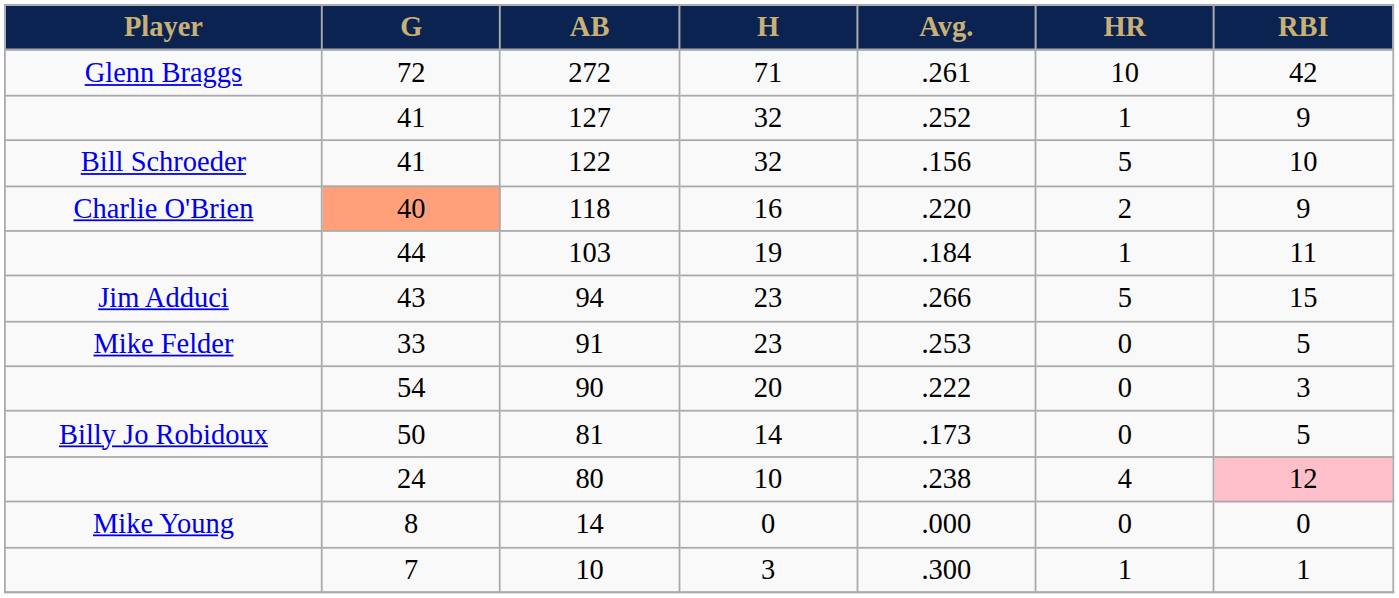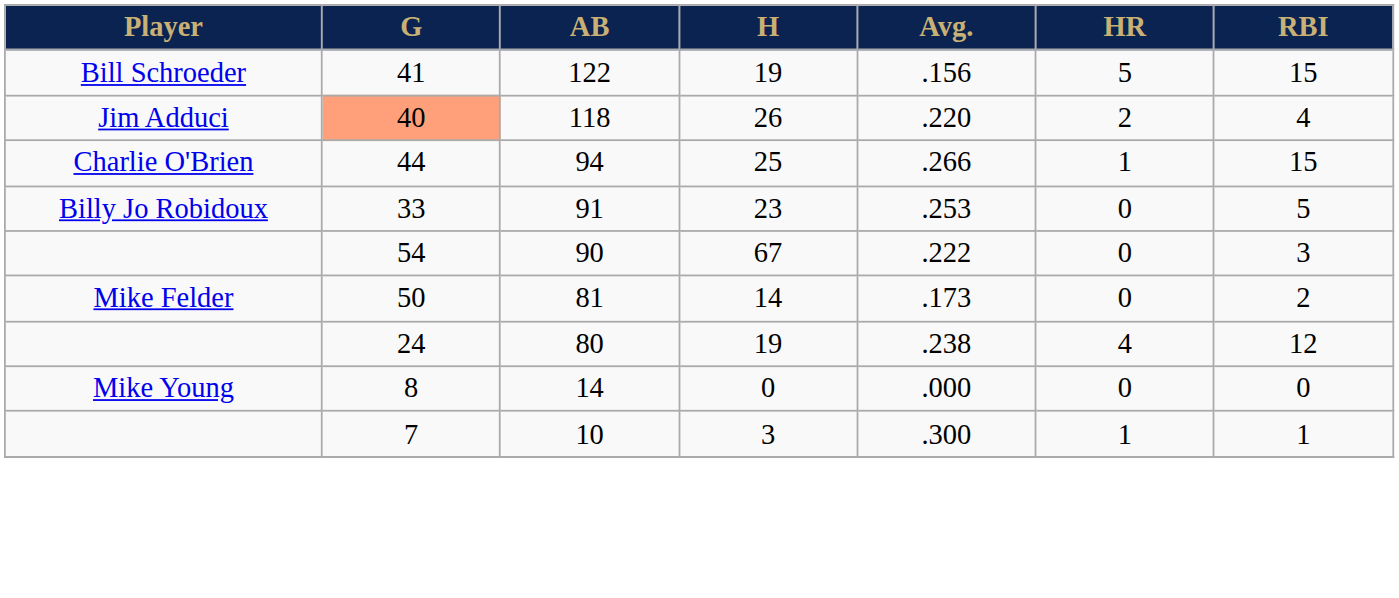- row: Glenn Braggs | 72 | 272 | 71 | .261 | 10 | 42
- row: 41 | 127 | 32 | .252 | 1 | 9
122 | H: 32 -> 19
122 | RBI: 10 -> 15
118 | Player: Charlie O'Brien -> Jim Adduci
118 | H: 16 -> 26
118 | RBI: 9 -> 4
- row: 44 | 103 | 19 | .184 | 1 | 11
94 | Player: Jim Adduci -> Charlie O'Brien
94 | G: 43 -> 44
94 | H: 23 -> 25
94 | HR: 5 -> 1
91 | Player: Mike Felder -> Billy Jo Robidoux
90 | H: 20 -> 67
81 | Player: Billy Jo Robidoux -> Mike Felder
81 | RBI: 5 -> 2
80 | H: 10 -> 19
80 | RBI: pink background -> no background
